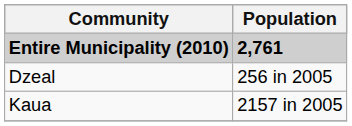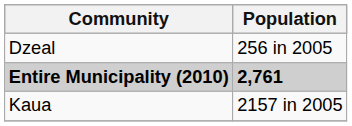rows swapped: Entire Municipality (2010) <-> Dzeal
